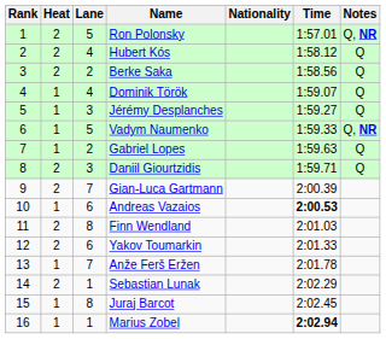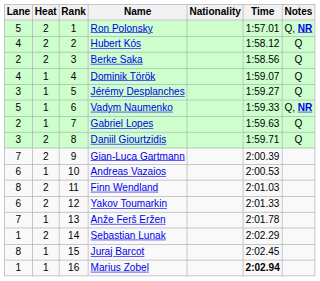columns swapped: Rank <-> Lane
Andreas Vazaios | Time: bold -> normal
